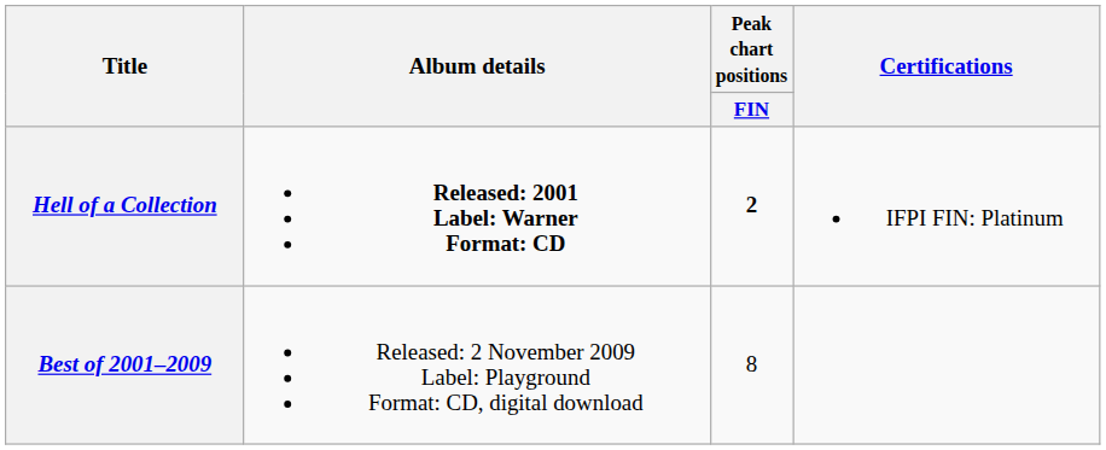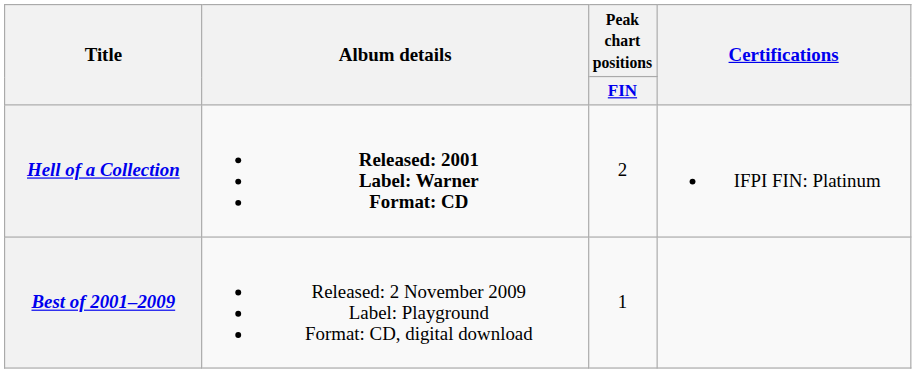Hell of a Collection | Peak chart positions / FIN: bold -> normal
Best of 2001–2009 | Peak chart positions / FIN: 8 -> 1
